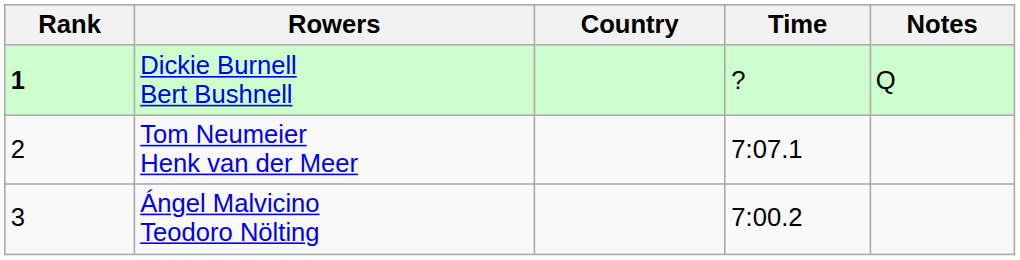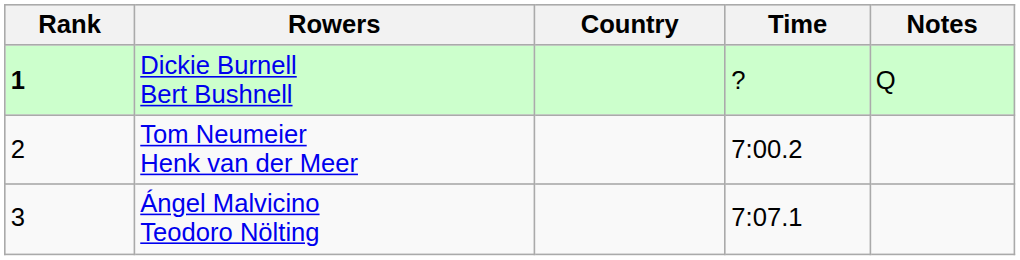Tom Neumeier Henk van der Meer | Time: 7:07.1 -> 7:00.2
Ángel Malvicino Teodoro Nölting | Time: 7:00.2 -> 7:07.1
